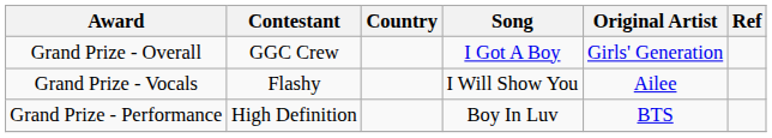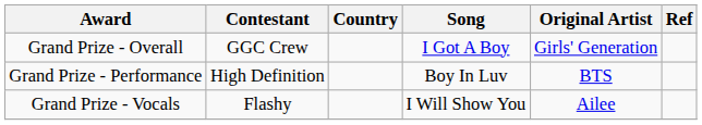rows swapped: Grand Prize - Performance <-> Grand Prize - Vocals
